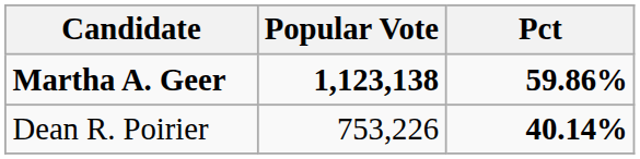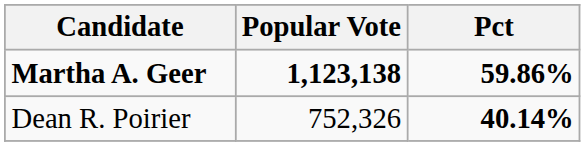Dean R. Poirier | Popular Vote: 753,226 -> 752,326
